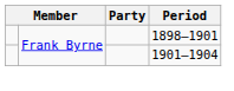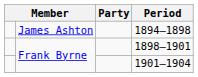+ row: James Ashton | 1894–1898
